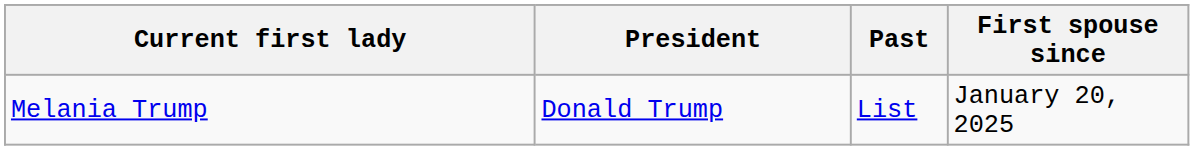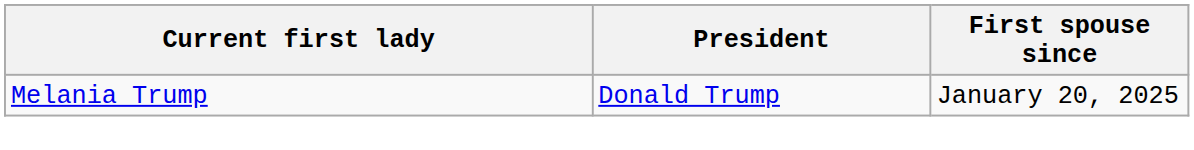- column: Past | List
